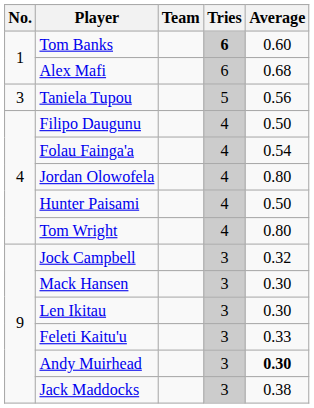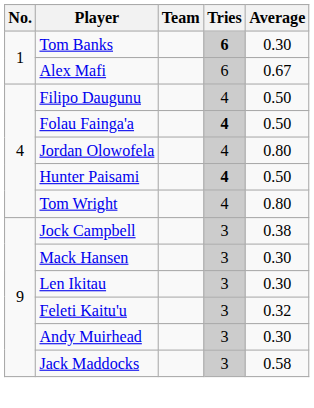Tom Banks | Average: 0.60 -> 0.30
Alex Mafi | Average: 0.68 -> 0.67
- row: 3 | Taniela Tupou | 5 | 0.56
Folau Fainga'a | Tries: normal -> bold
Folau Fainga'a | Average: 0.54 -> 0.50
Hunter Paisami | Tries: normal -> bold
Jock Campbell | Average: 0.32 -> 0.38
Feleti Kaitu'u | Average: 0.33 -> 0.32
Andy Muirhead | Average: bold -> normal
Jack Maddocks | Average: 0.38 -> 0.58
